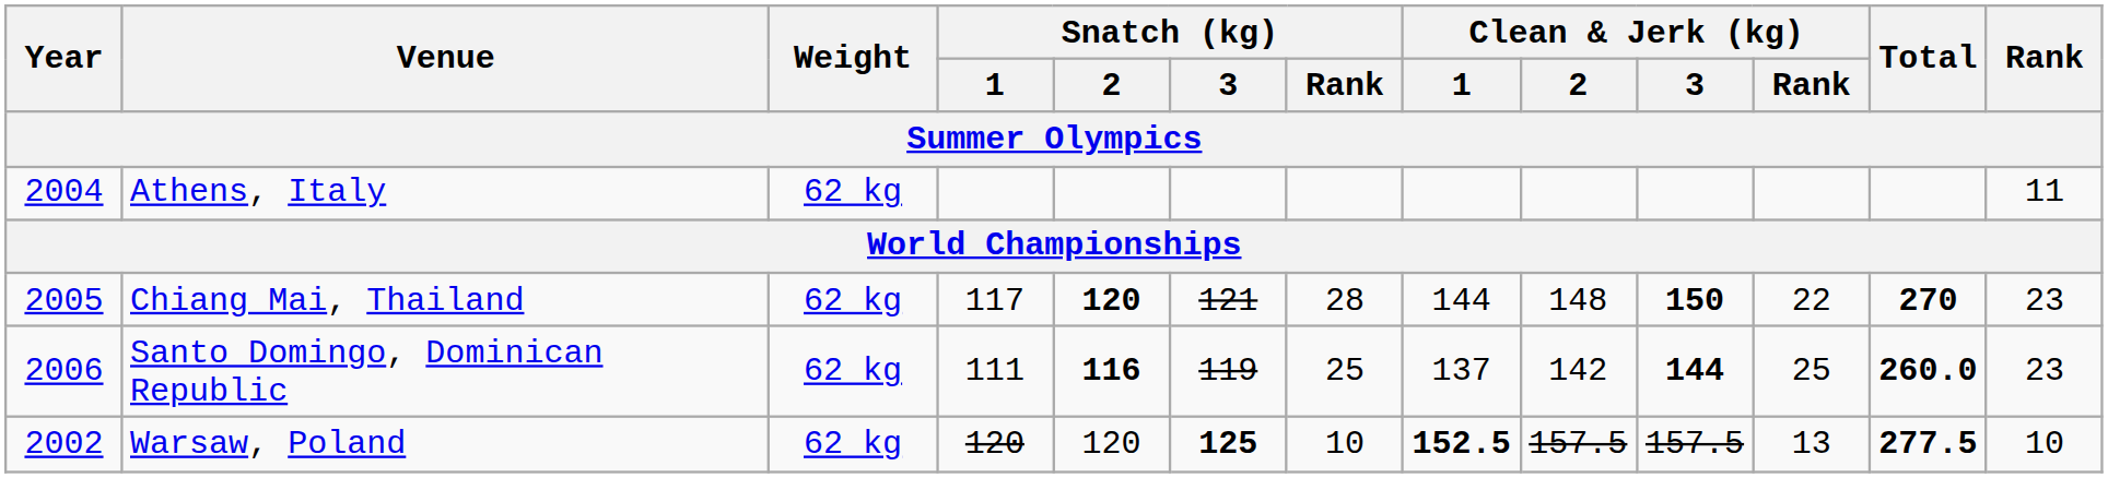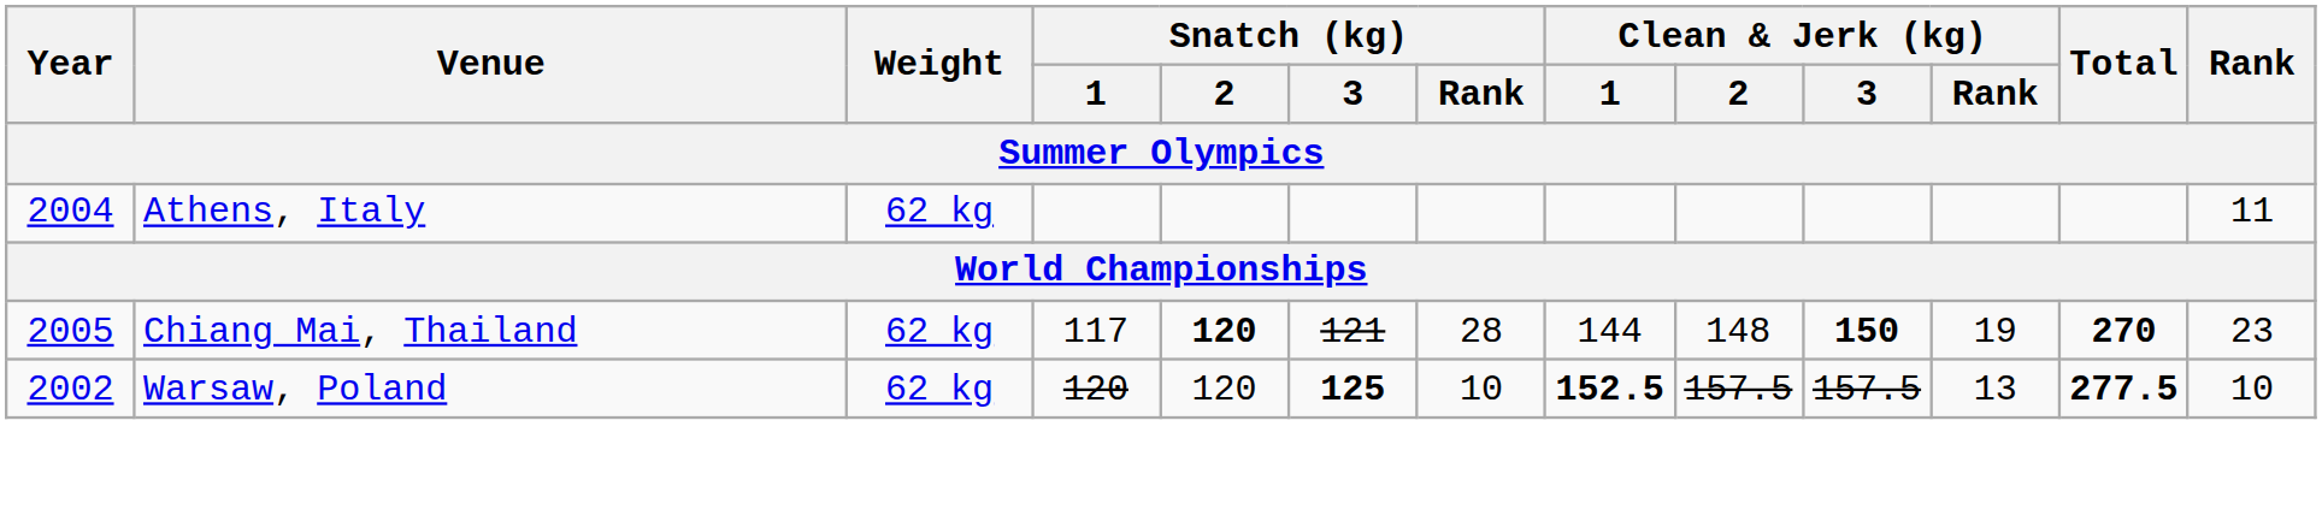Chiang Mai, Thailand | Clean & Jerk (kg) / Rank: 22 -> 19
- row: 2006 | Santo Domingo, Dominican Republic | 62 kg | 111 | 116 | 119 | 25 | 137 | 142 | 144 | 25 | 260.0 | 23
